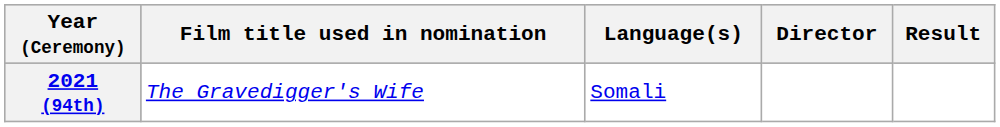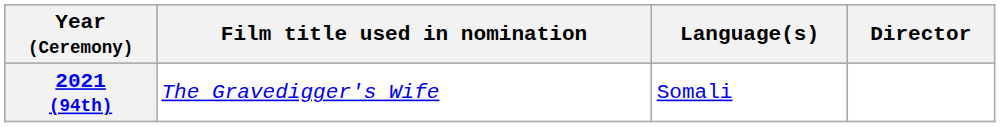- column: Result
